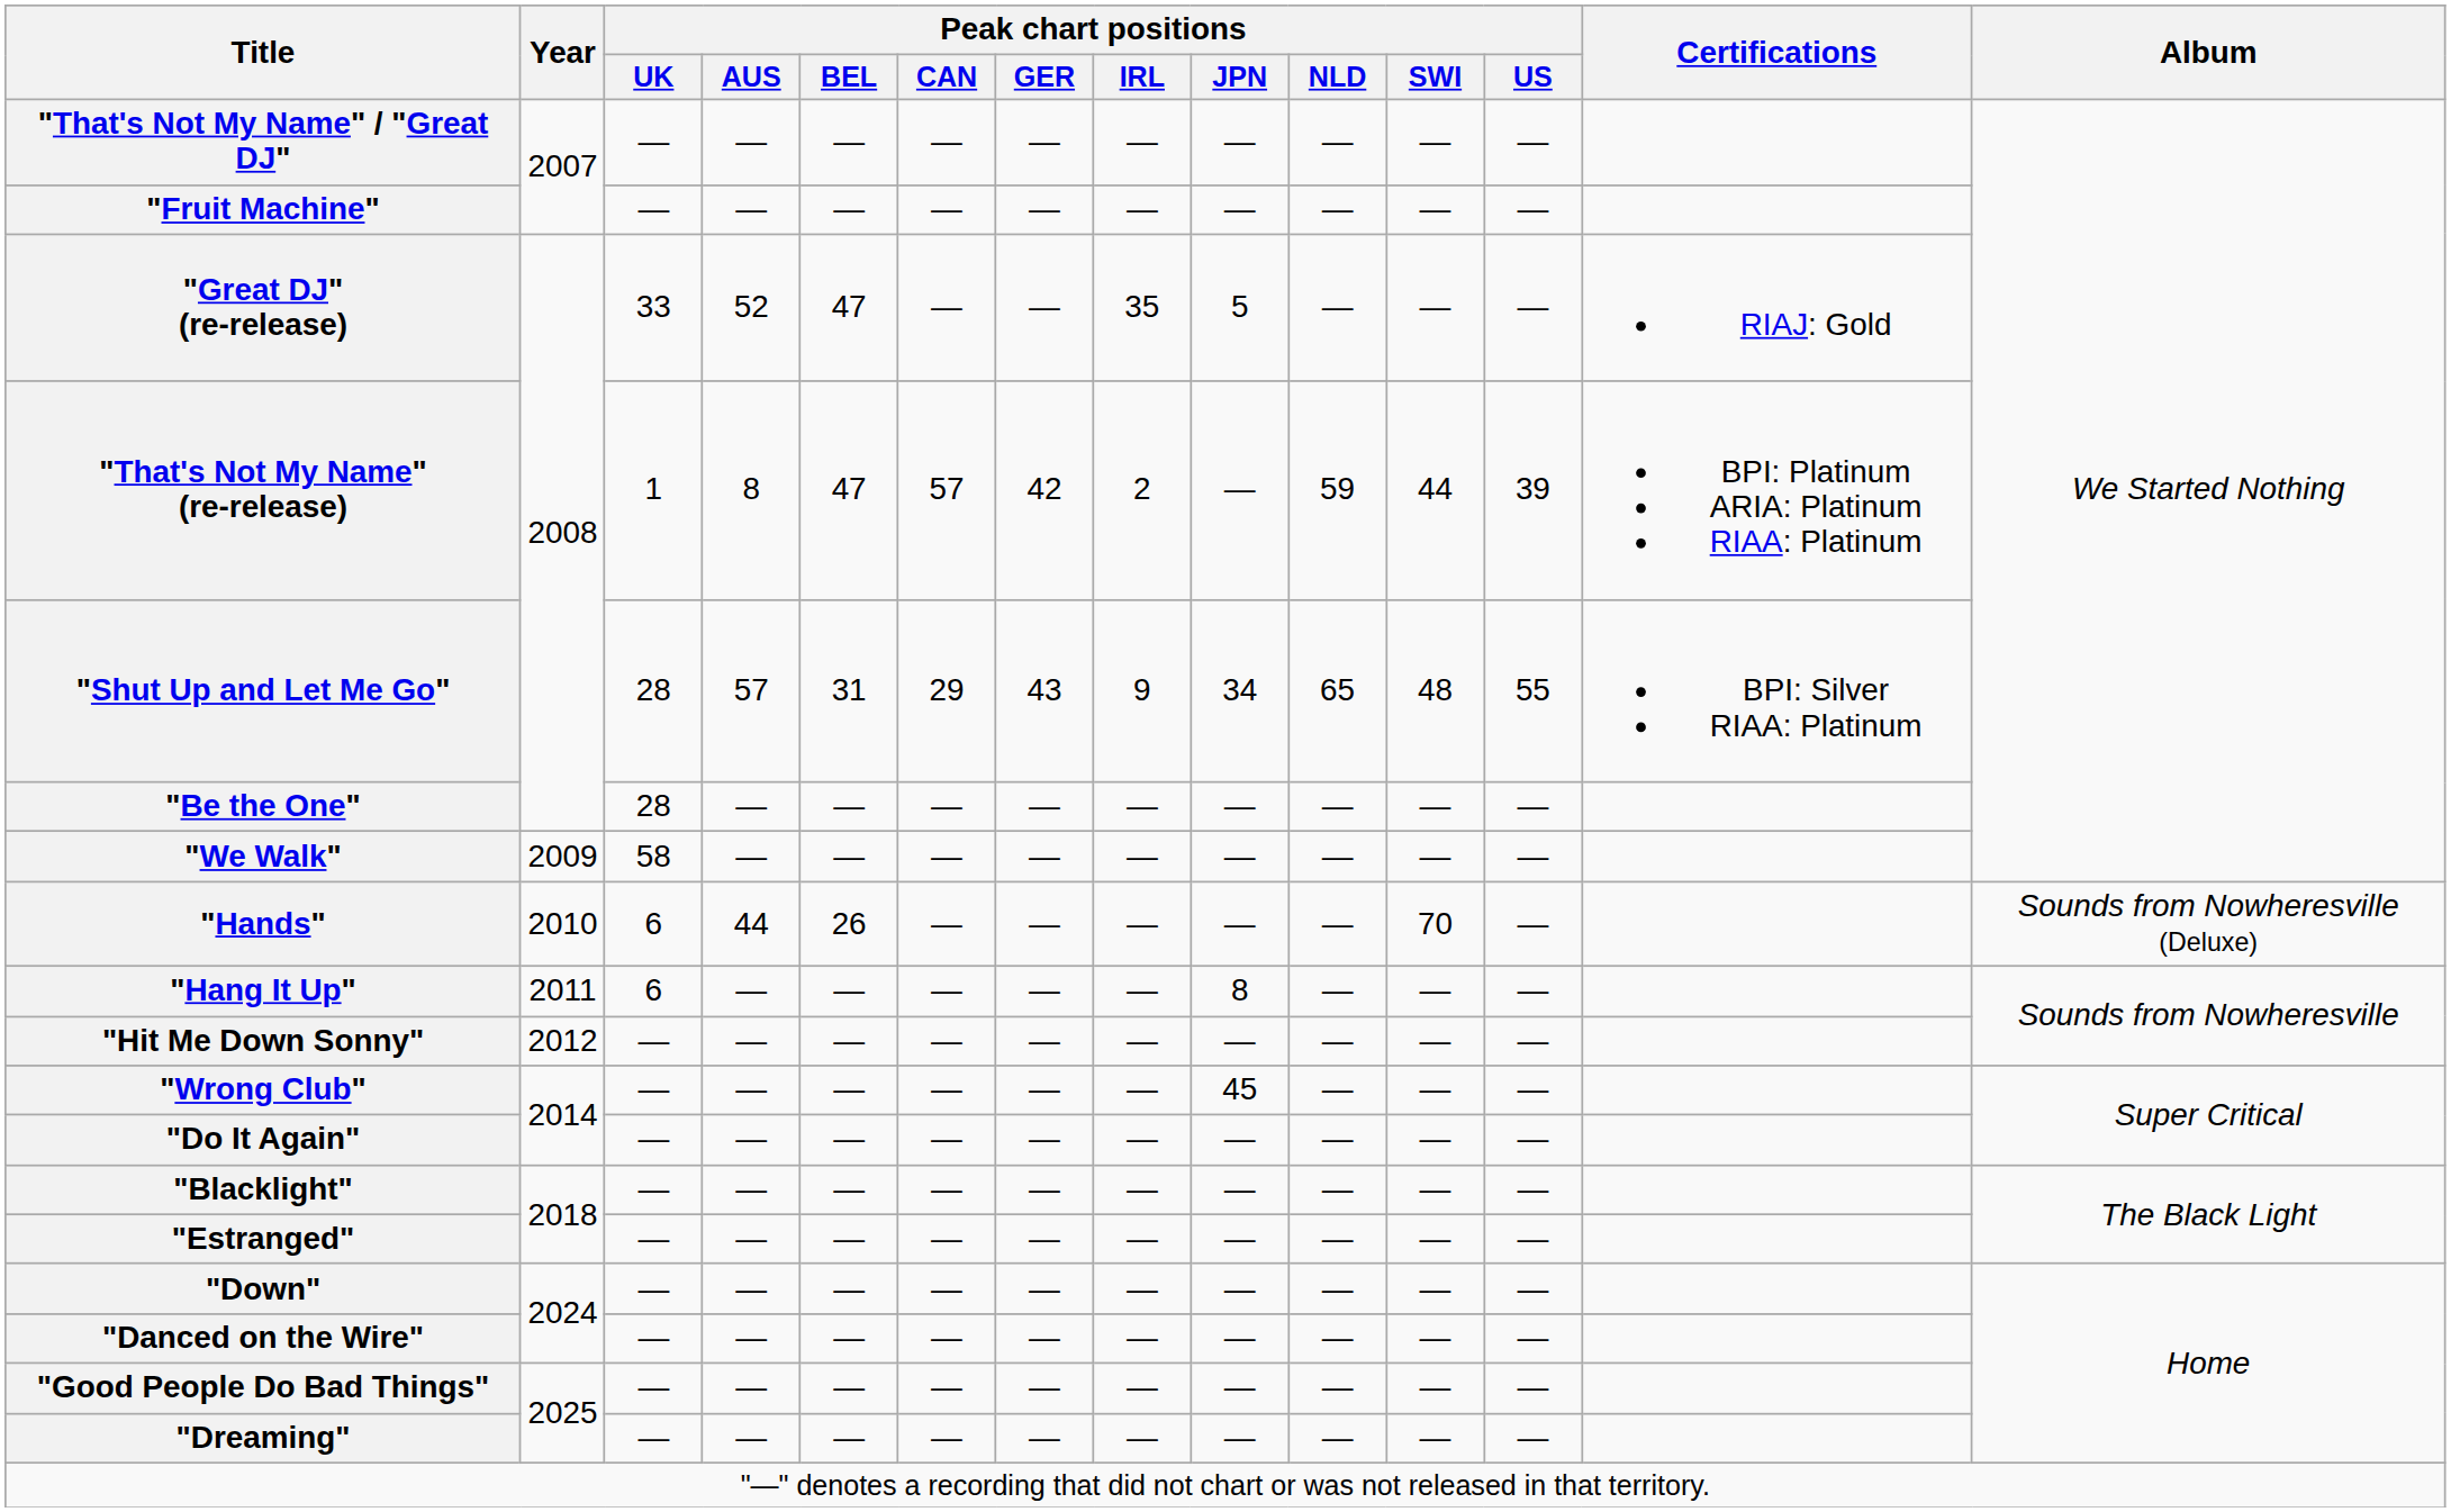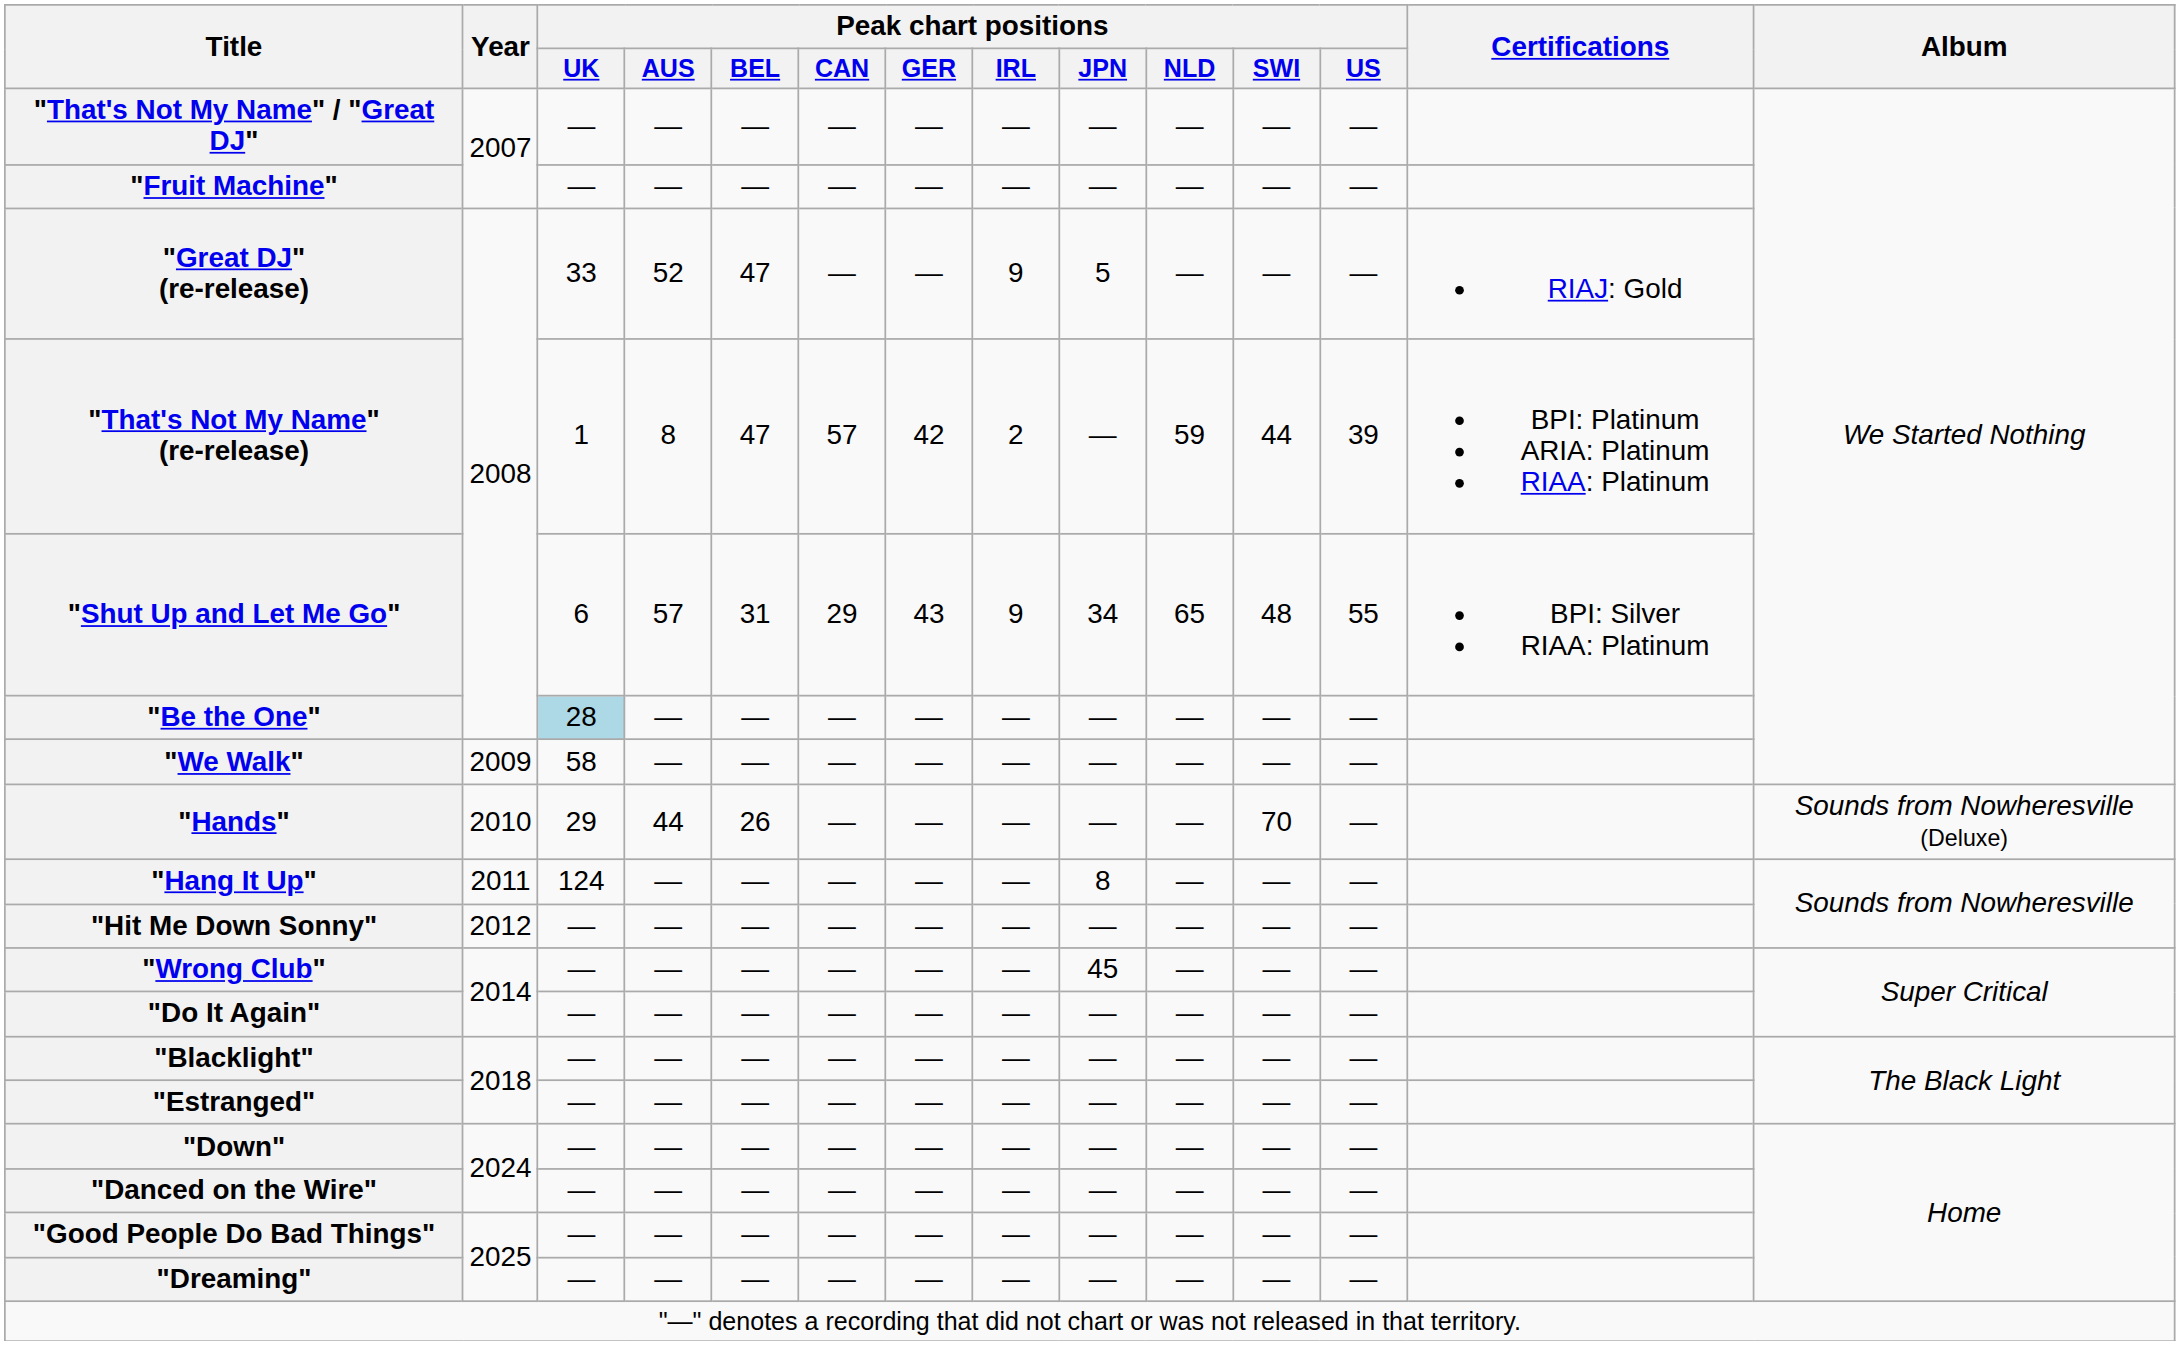"Great DJ" (re-release) | Peak chart positions / IRL: 35 -> 9
"Shut Up and Let Me Go" | Peak chart positions / UK: 28 -> 6
"Be the One" | Peak chart positions / UK: no background -> lightblue background
"Hands" | Peak chart positions / UK: 6 -> 29
"Hang It Up" | Peak chart positions / UK: 6 -> 124
